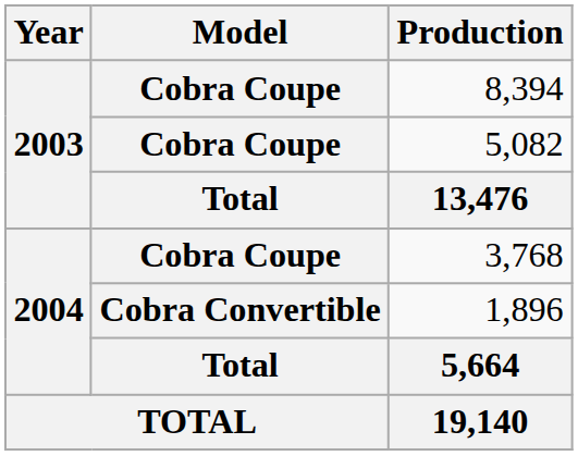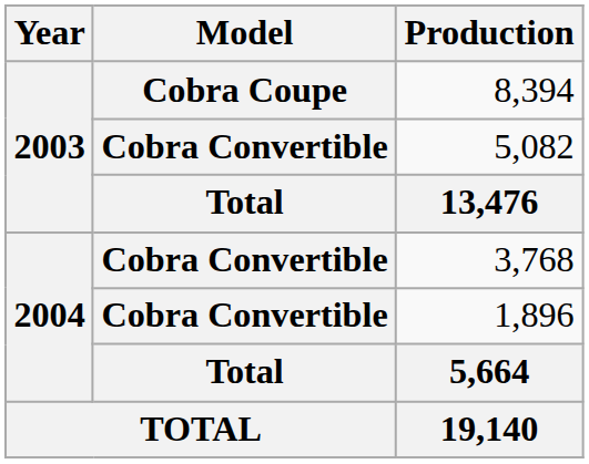5,082 | Model: Cobra Coupe -> Cobra Convertible
3,768 | Model: Cobra Coupe -> Cobra Convertible
